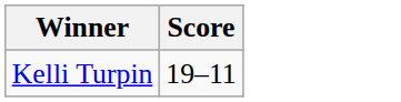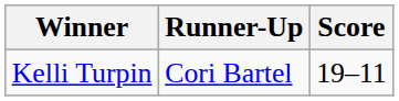+ column: Runner-Up | Cori Bartel
